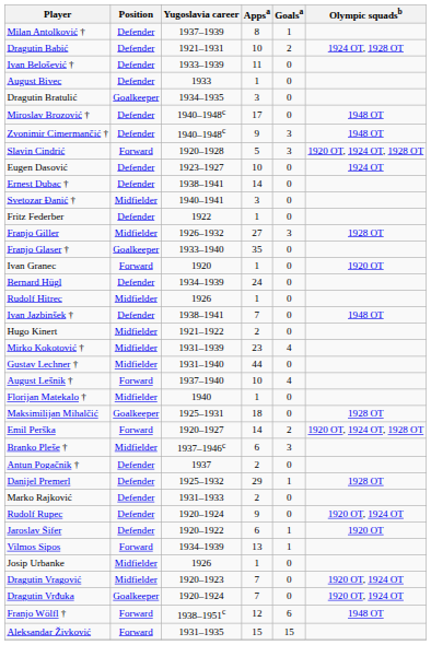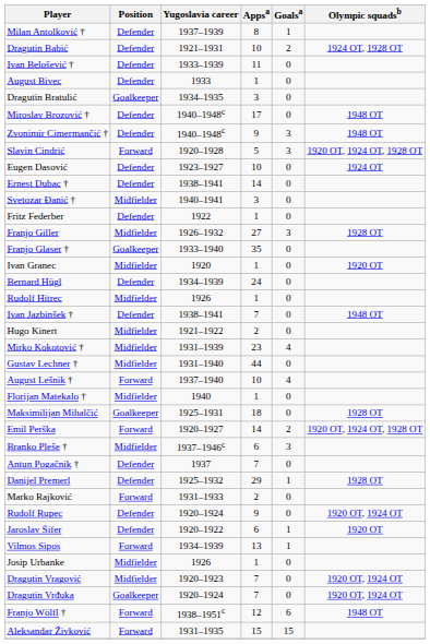Ivan Granec | Position: Forward -> Midfielder
Antun Pogačnik † | Appsa: 2 -> 7
Marko Rajković | Position: Defender -> Forward
